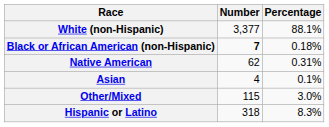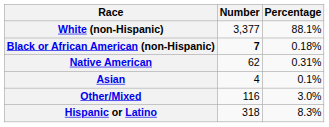Other/Mixed | Number: 115 -> 116
